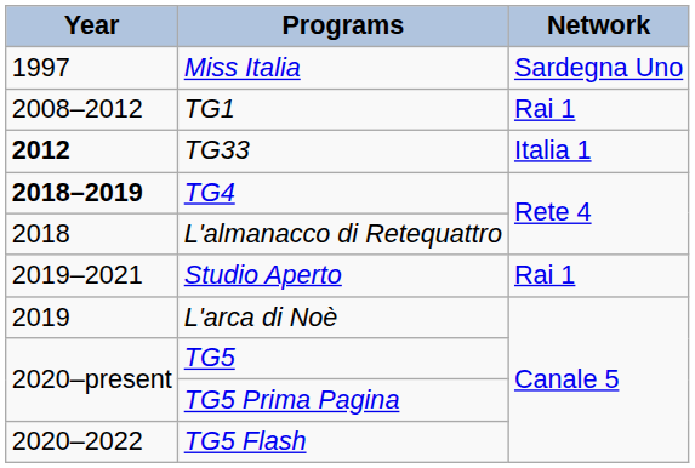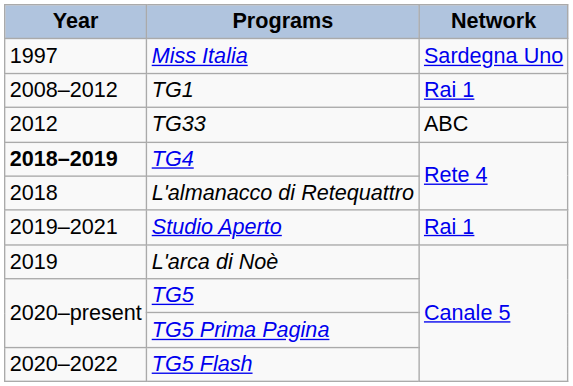TG33 | Year: bold -> normal
TG33 | Network: Italia 1 -> ABC
